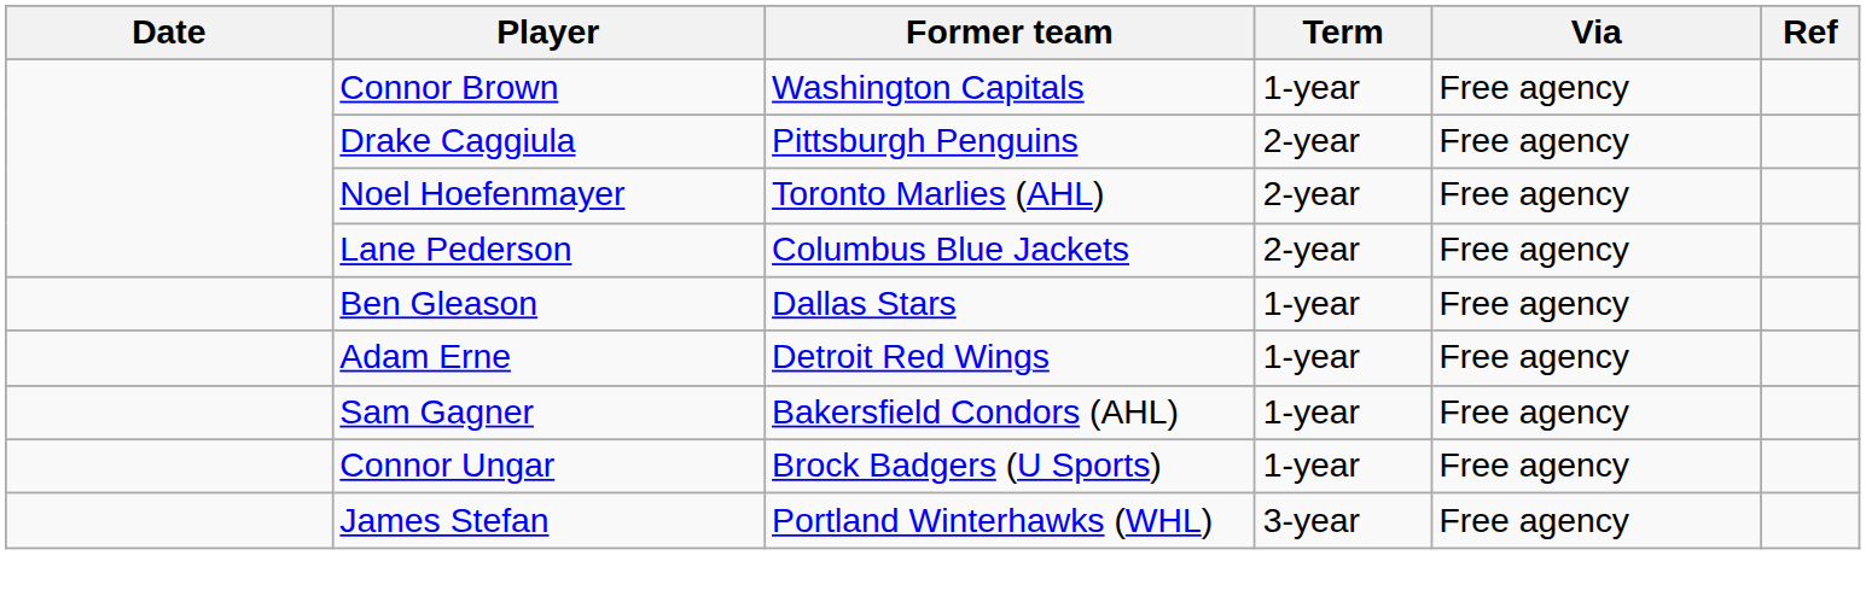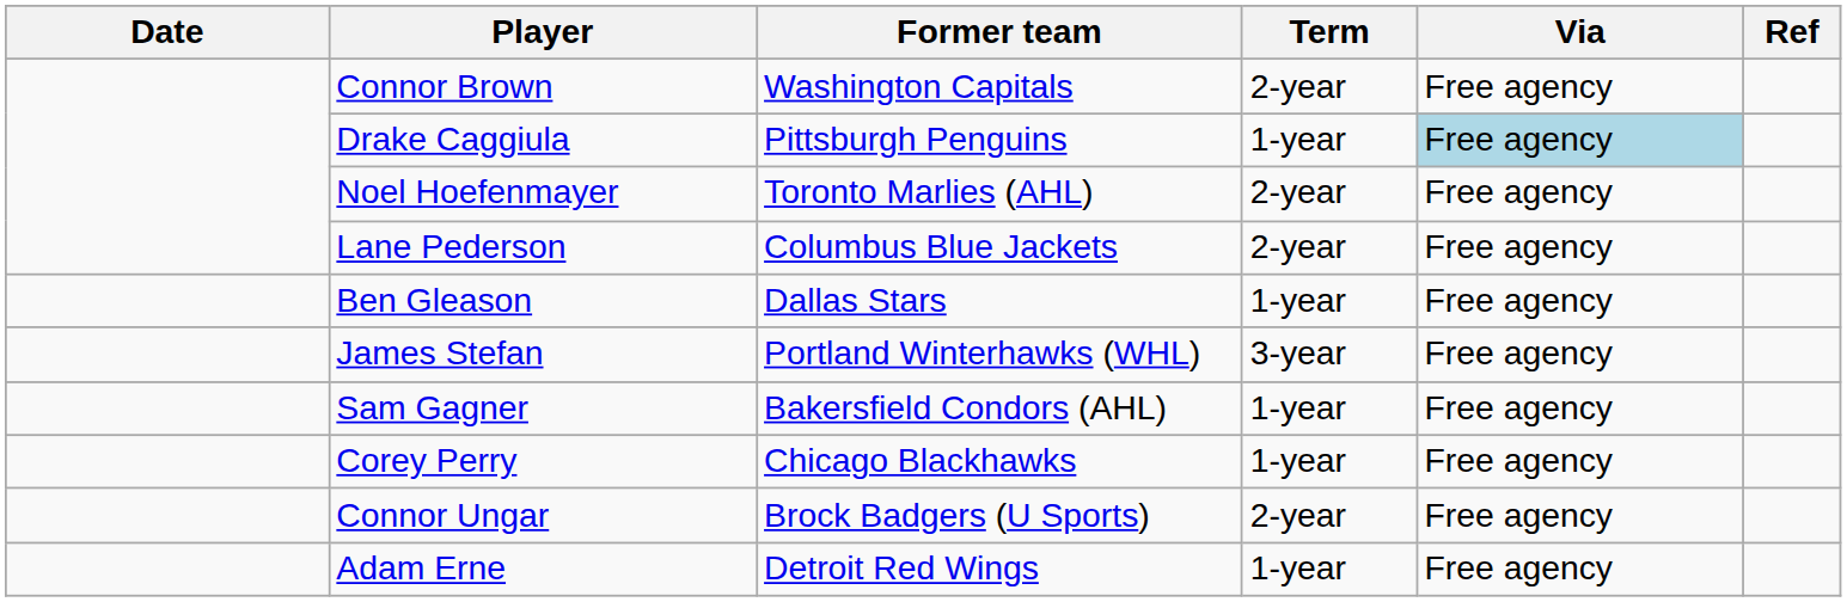Connor Brown | Term: 1-year -> 2-year
Drake Caggiula | Term: 2-year -> 1-year
Drake Caggiula | Via: no background -> lightblue background
rows swapped: Adam Erne <-> James Stefan
+ row: Corey Perry | Chicago Blackhawks | 1-year | Free agency
Connor Ungar | Term: 1-year -> 2-year
